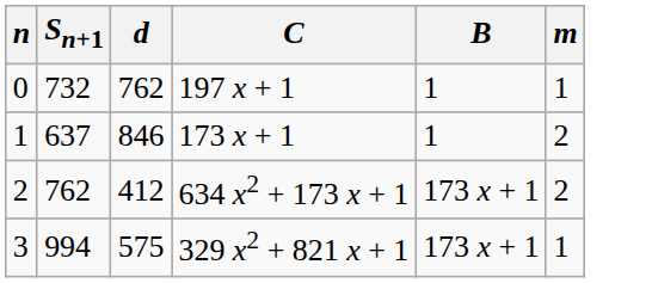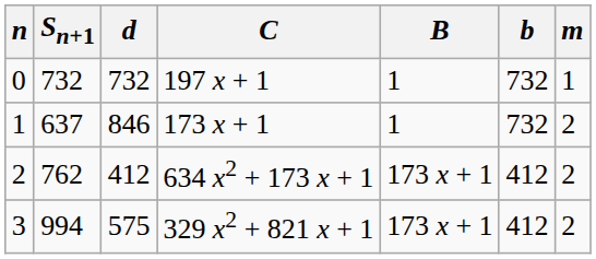+ column: b | 732 | 732 | 412 | 412
197 x + 1 | d: 762 -> 732
329 x2 + 821 x + 1 | m: 1 -> 2
